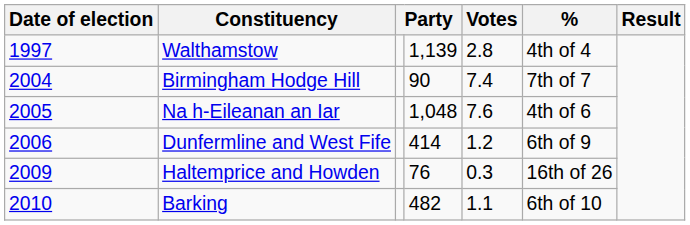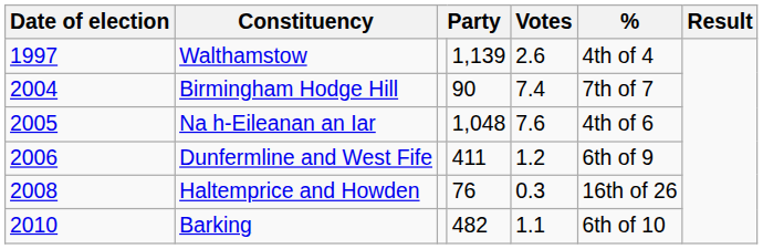Walthamstow | Votes: 2.8 -> 2.6
Dunfermline and West Fife | column 4: 414 -> 411
Haltemprice and Howden | Date of election: 2009 -> 2008
